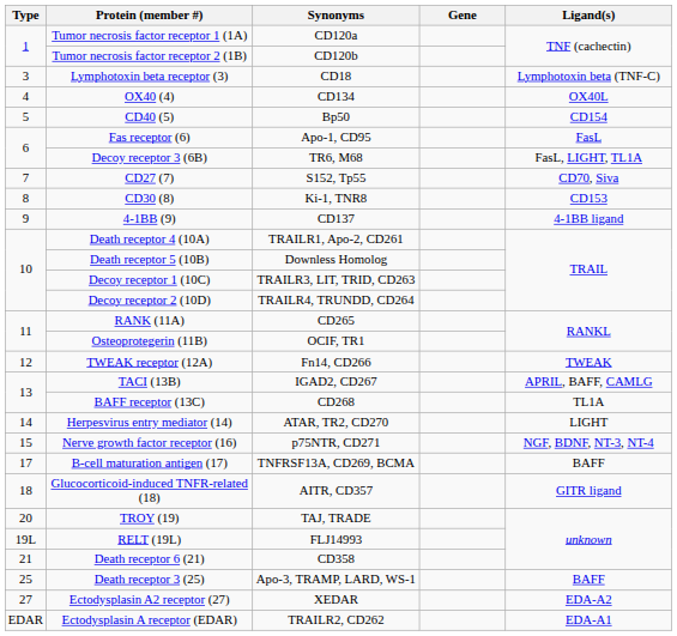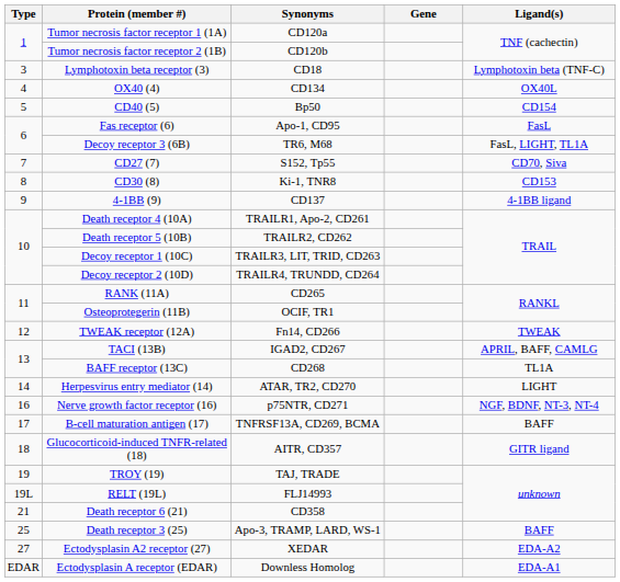Death receptor 5 (10B) | Synonyms: Downless Homolog -> TRAILR2, CD262
Nerve growth factor receptor (16) | Type: 15 -> 16
TROY (19) | Type: 20 -> 19
Ectodysplasin A receptor (EDAR) | Synonyms: TRAILR2, CD262 -> Downless Homolog
